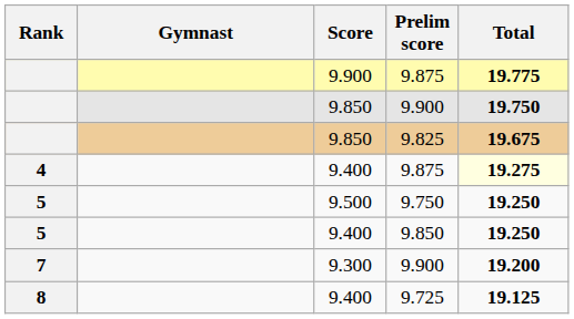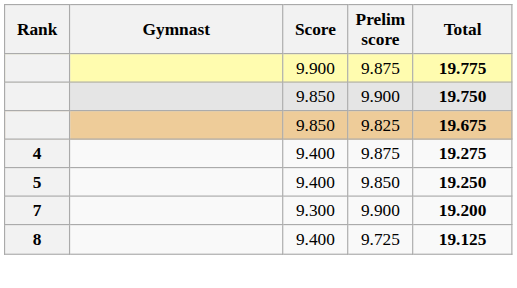4 / 9.875 | Total: lightyellow background -> no background
- row: 5 | 9.500 | 9.750 | 19.250
